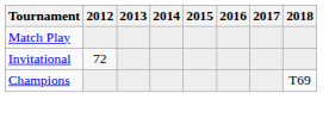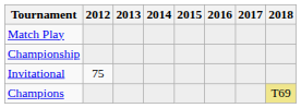+ row: Championship
Invitational | 2012: 72 -> 75
Champions | 2018: no background -> khaki background
